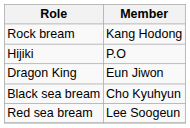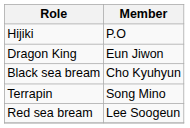- row: Rock bream | Kang Hodong
+ row: Terrapin | Song Mino
